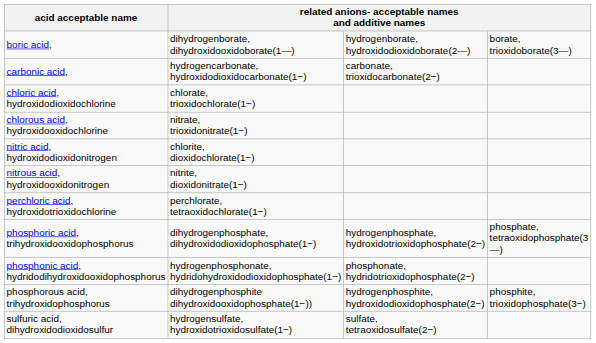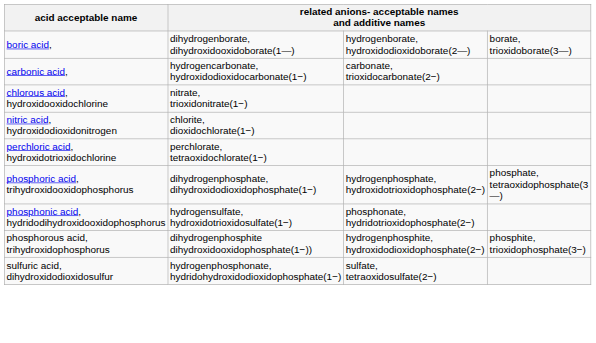- row: chloric acid, hydroxidodioxidochlorine | chlorate, trioxidochlorate(1−)
- row: nitrous acid, hydroxidooxidonitrogen | nitrite, dioxidonitrate(1−)
phosphonic acid, hydridodihydroxidooxidophosphorus | column 2: hydrogenphosphonate, hydridohydroxidodioxidophosphate(1−) -> hydrogensulfate, hydroxidotrioxidosulfate(1−)
sulfuric acid, dihydroxidodioxidosulfur | column 2: hydrogensulfate, hydroxidotrioxidosulfate(1−) -> hydrogenphosphonate, hydridohydroxidodioxidophosphate(1−)
